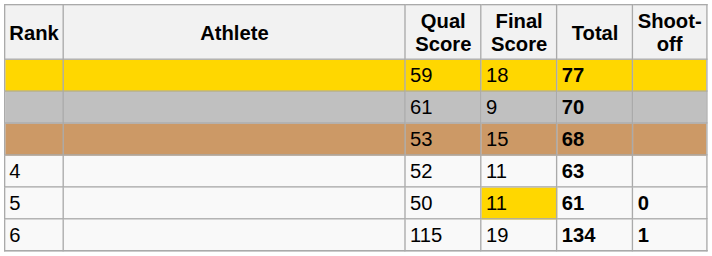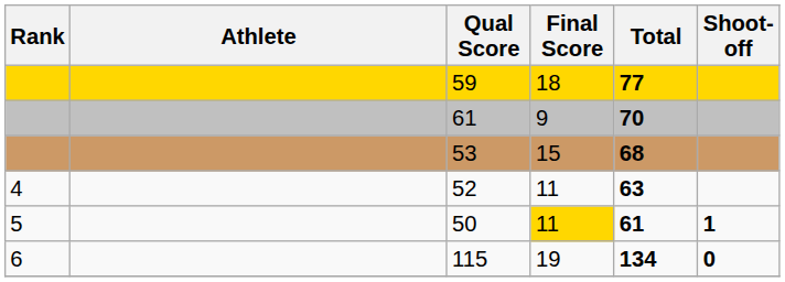50 | Shoot-off: 0 -> 1
115 | Shoot-off: 1 -> 0
